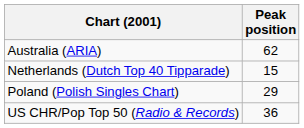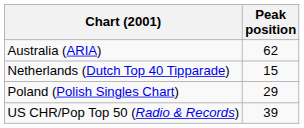US CHR/Pop Top 50 (Radio & Records) | Peak position: 36 -> 39
